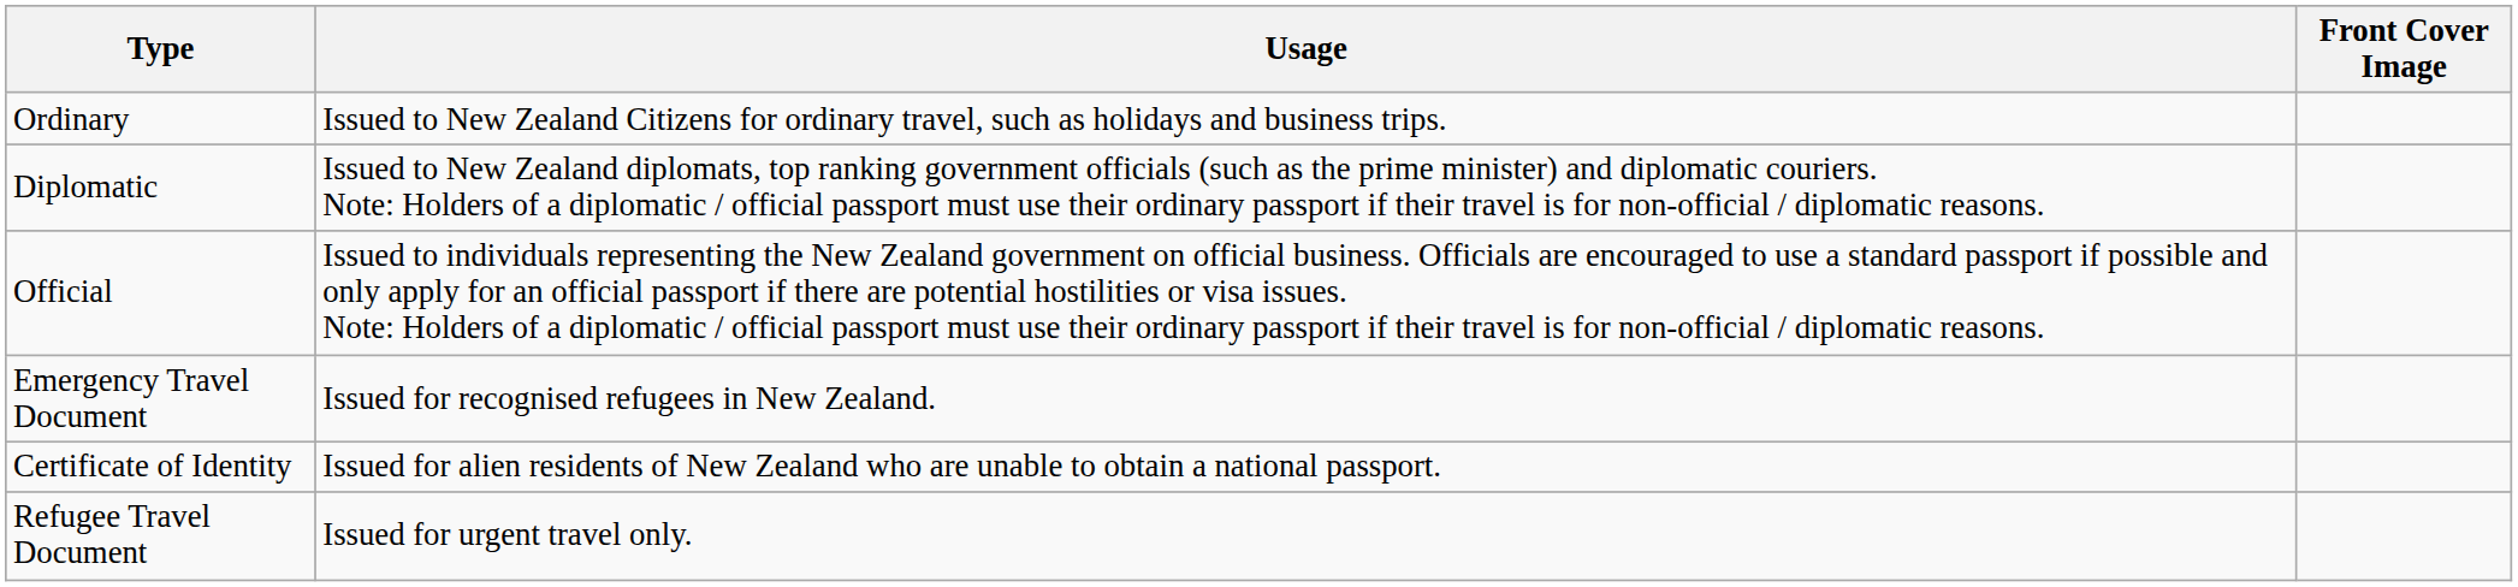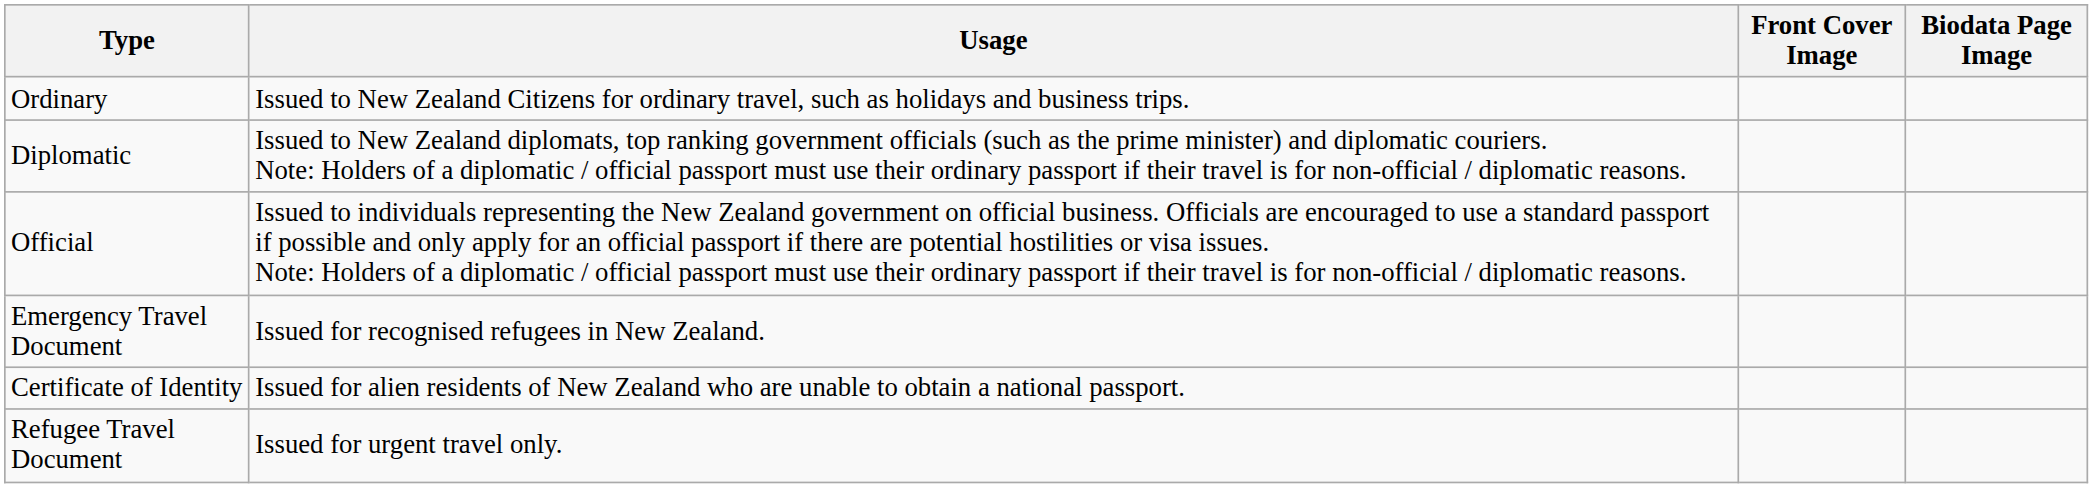+ column: Biodata Page Image
